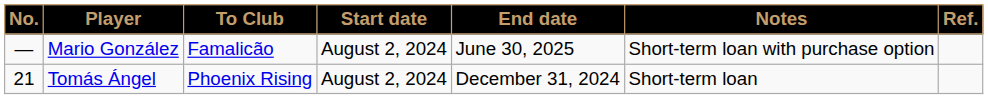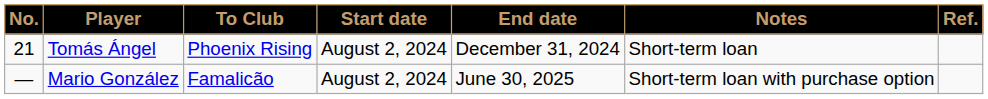rows swapped: Mario González <-> Tomás Ángel
